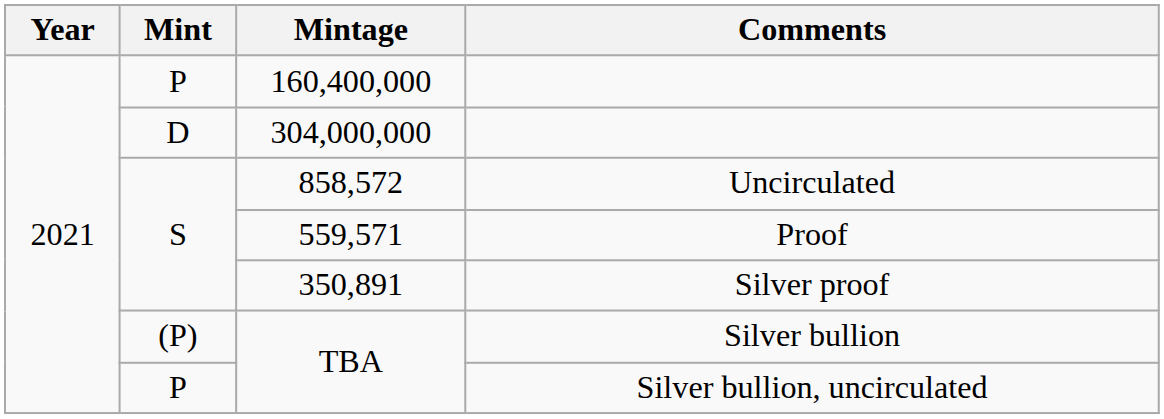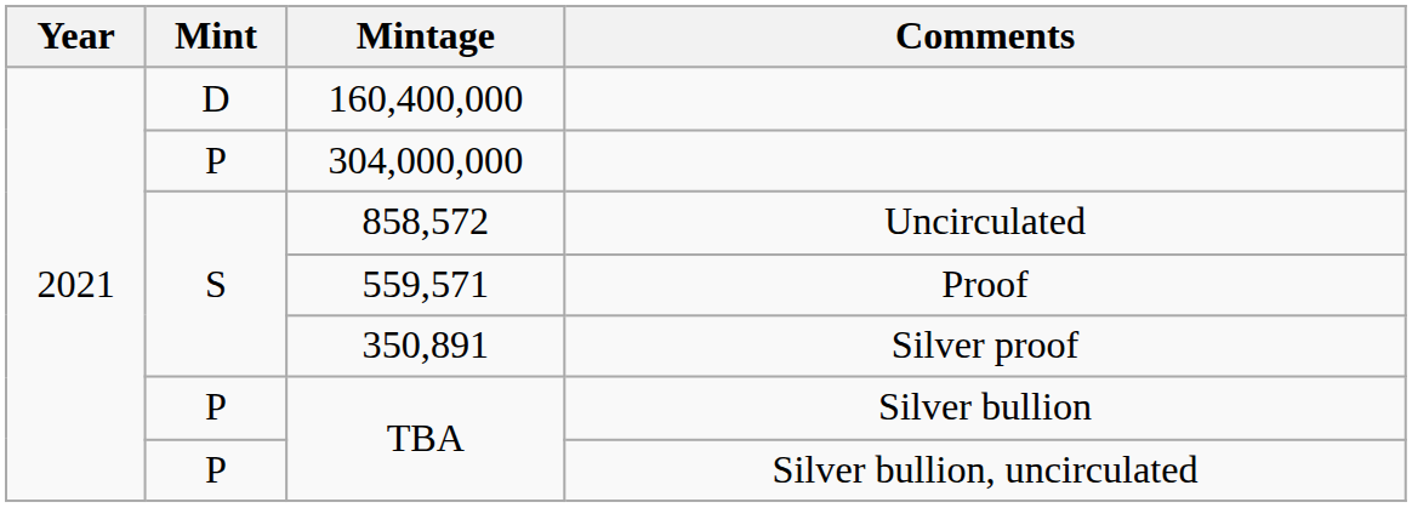160,400,000 | Mint: P -> D
304,000,000 | Mint: D -> P
TBA / Silver bullion | Mint: (P) -> P
